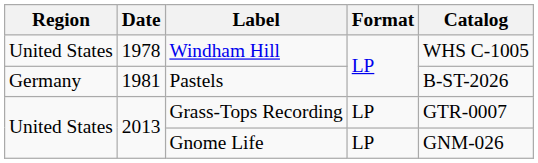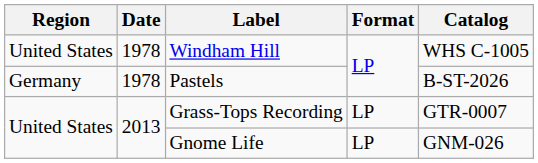Pastels | Date: 1981 -> 1978
